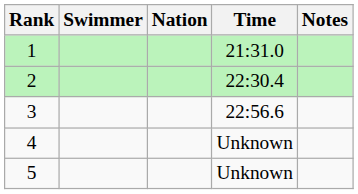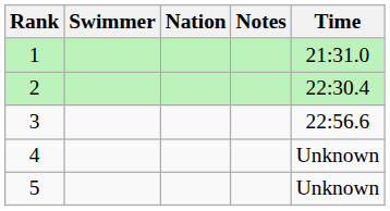columns swapped: Time <-> Notes
